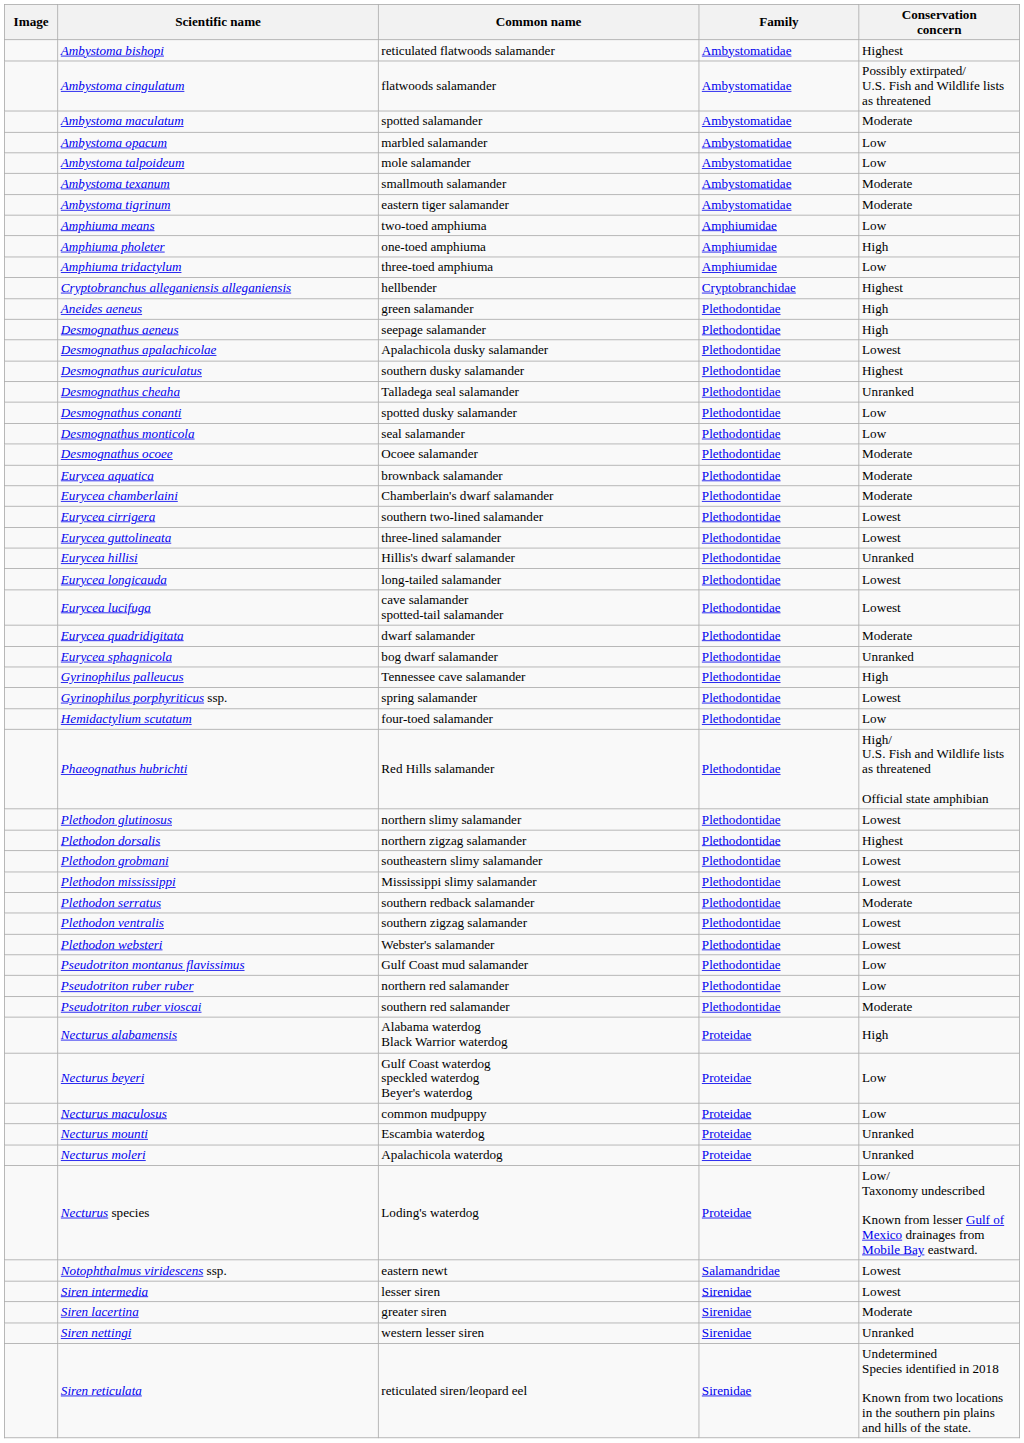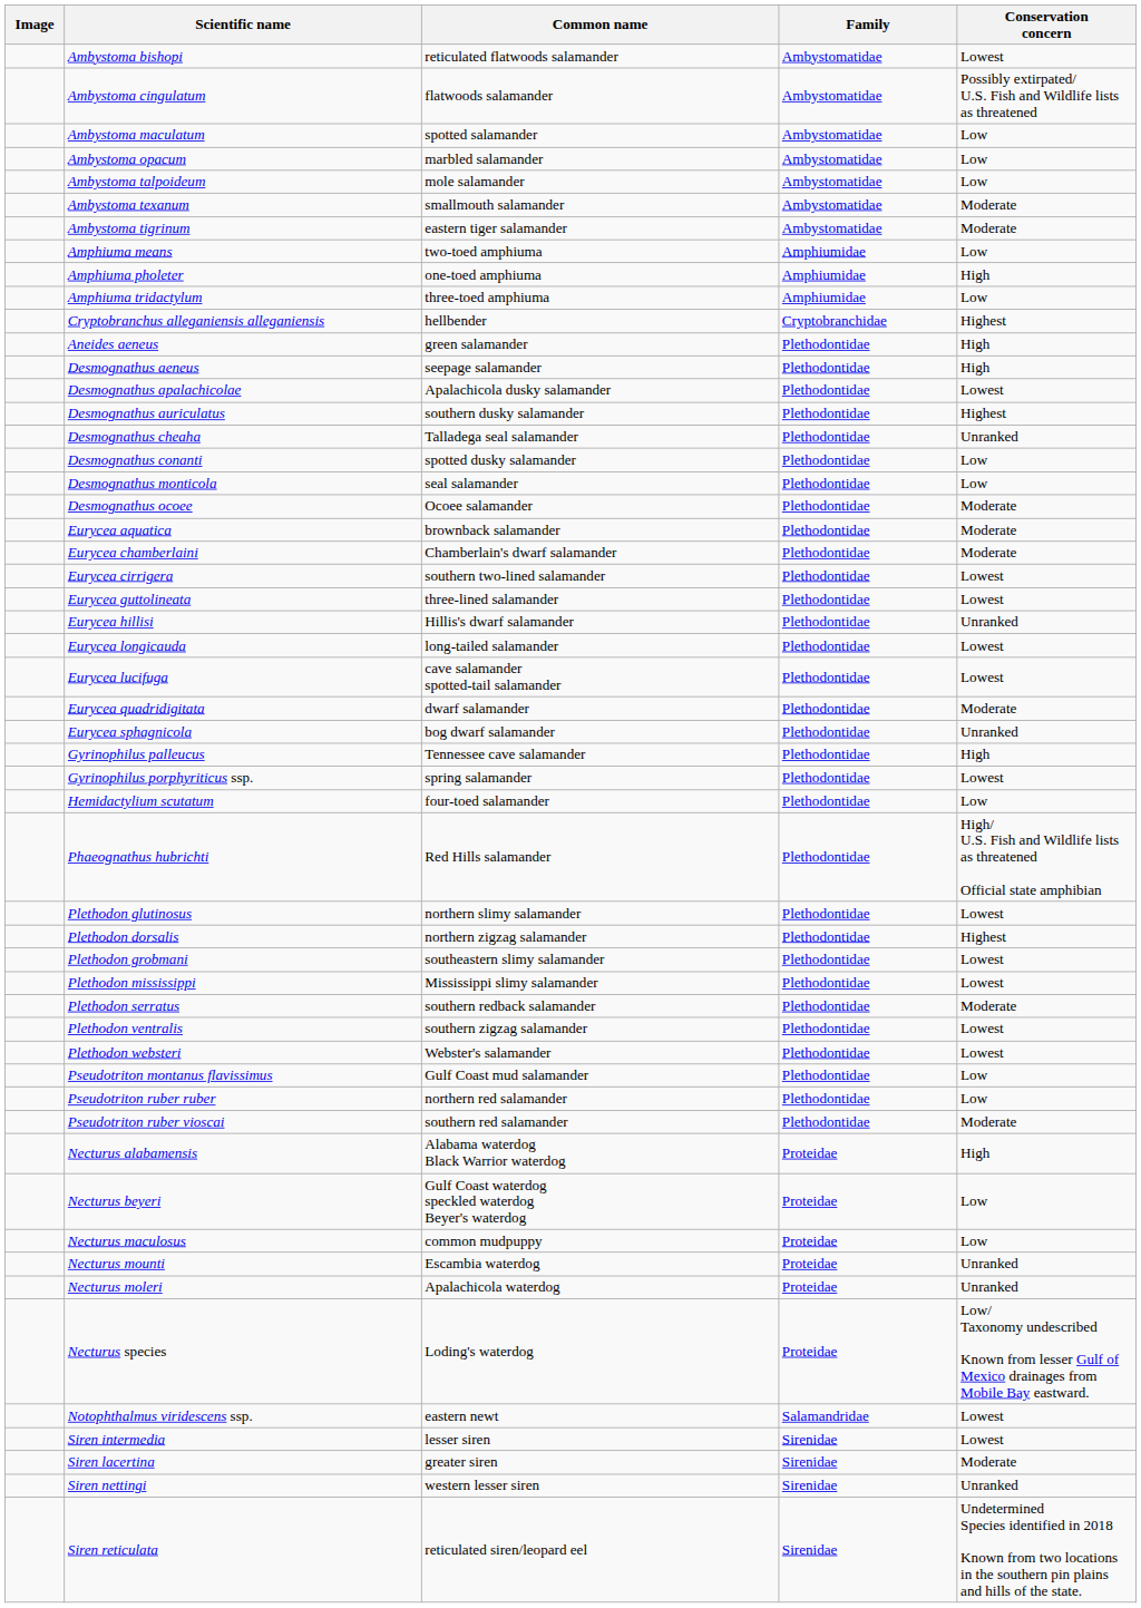Ambystoma bishopi | Conservation concern: Highest -> Lowest
Ambystoma maculatum | Conservation concern: Moderate -> Low
